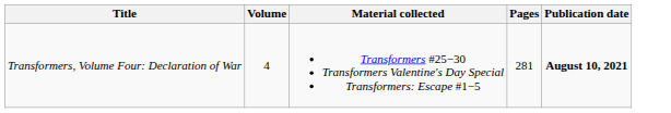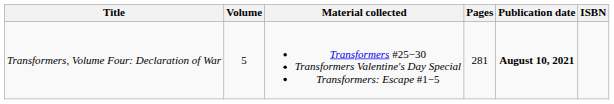+ column: ISBN
Transformers, Volume Four: Declaration of War | Volume: 4 -> 5
